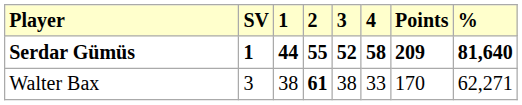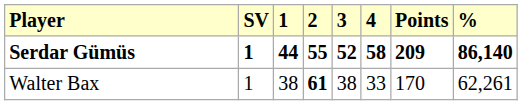Serdar Gümüs | %: 81,640 -> 86,140
Walter Bax | SV: 3 -> 1
Walter Bax | %: 62,271 -> 62,261
